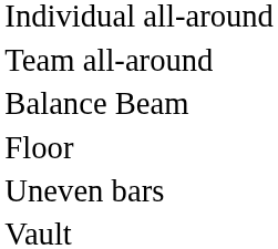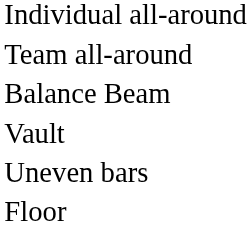rows swapped: Floor <-> Vault
